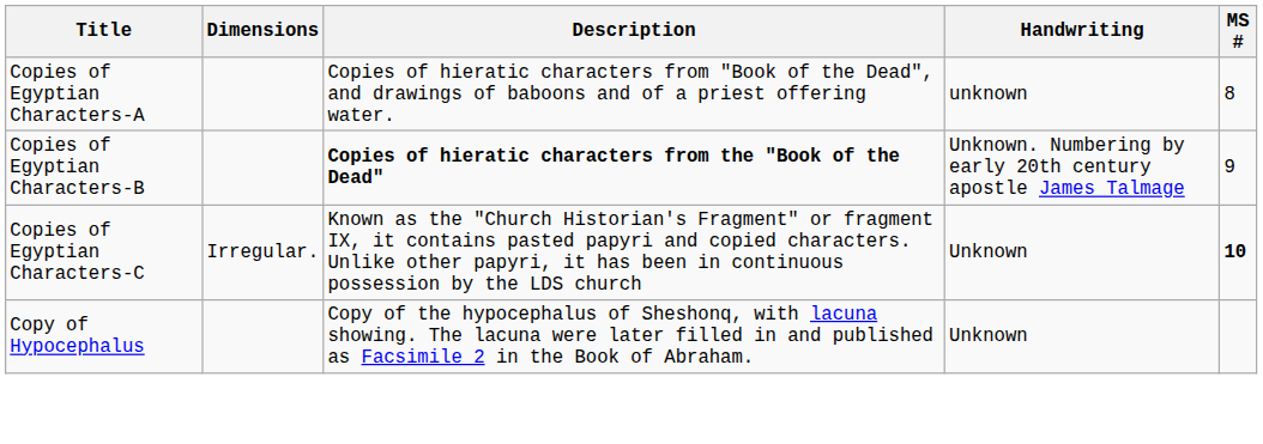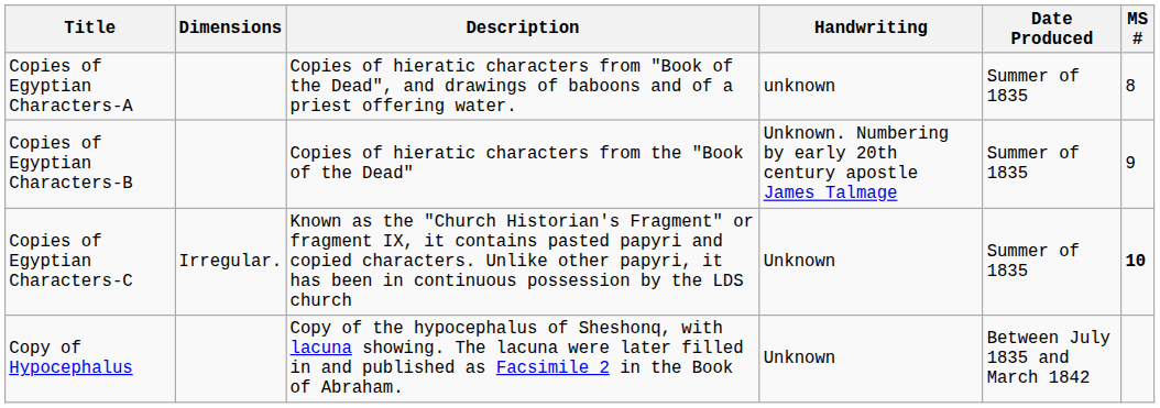+ column: Date Produced | Summer of 1835 | Summer of 1835 | Summer of 1835 | Between July 1835 and March 1842
Copies of Egyptian Characters-B | Description: bold -> normal
